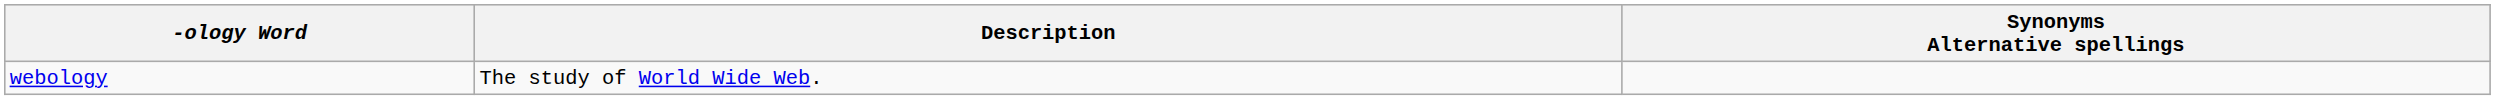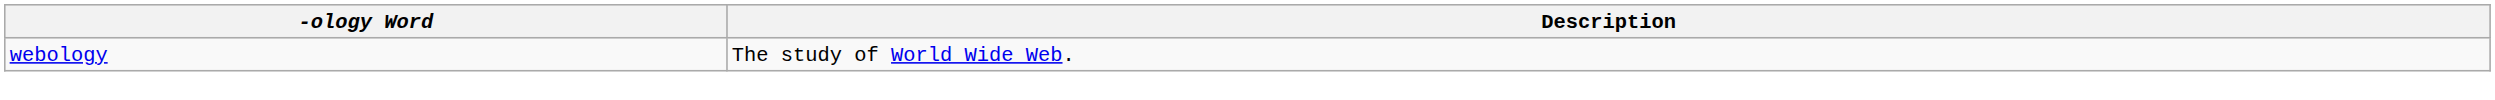- column: Synonyms Alternative spellings
